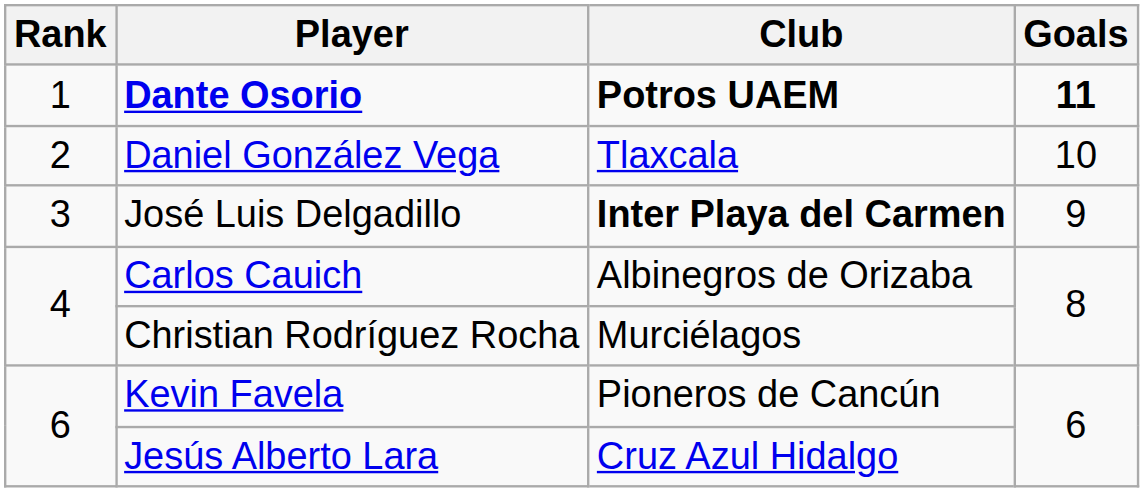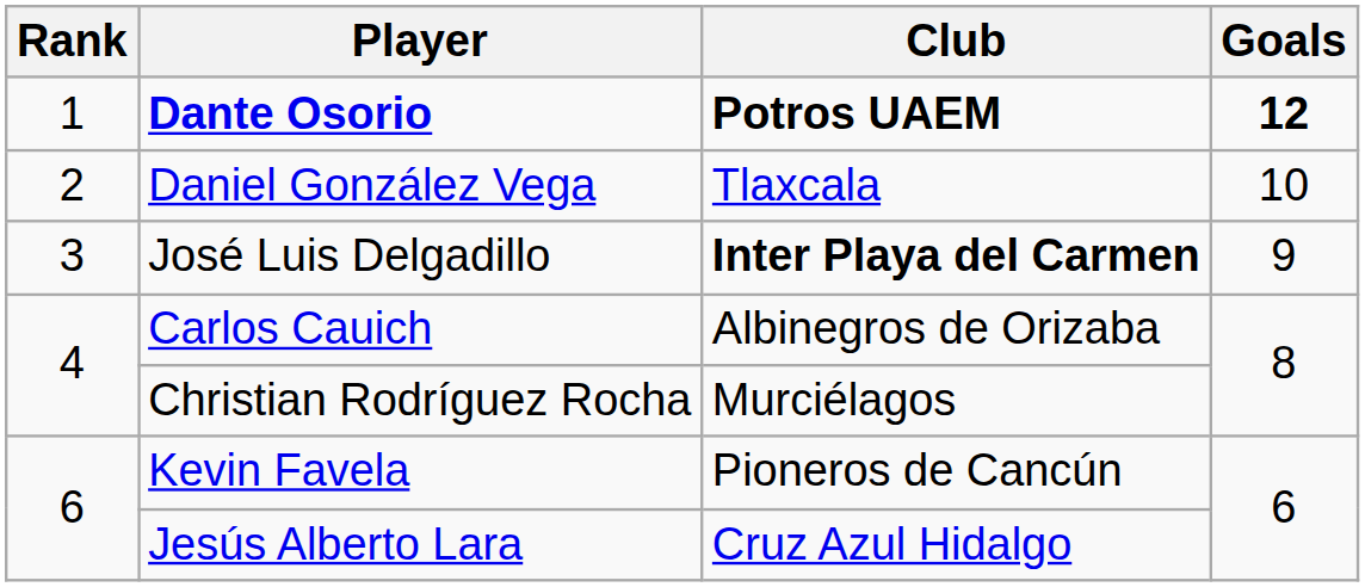Dante Osorio | Goals: 11 -> 12
